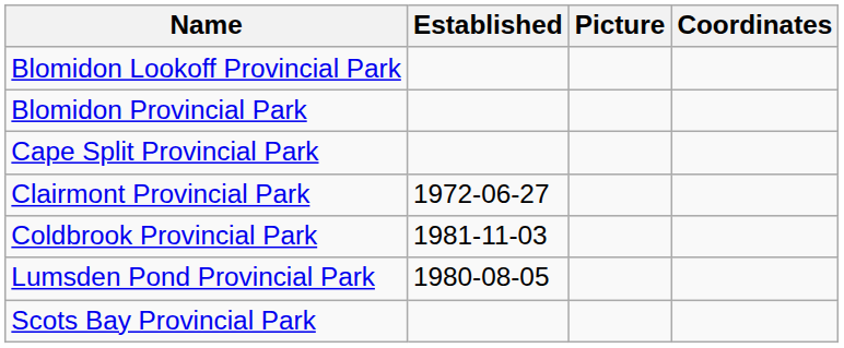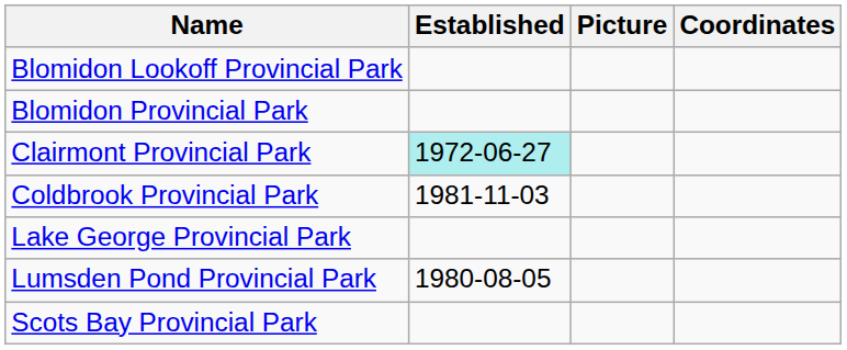- row: Cape Split Provincial Park
Clairmont Provincial Park | Established: no background -> paleturquoise background
+ row: Lake George Provincial Park
